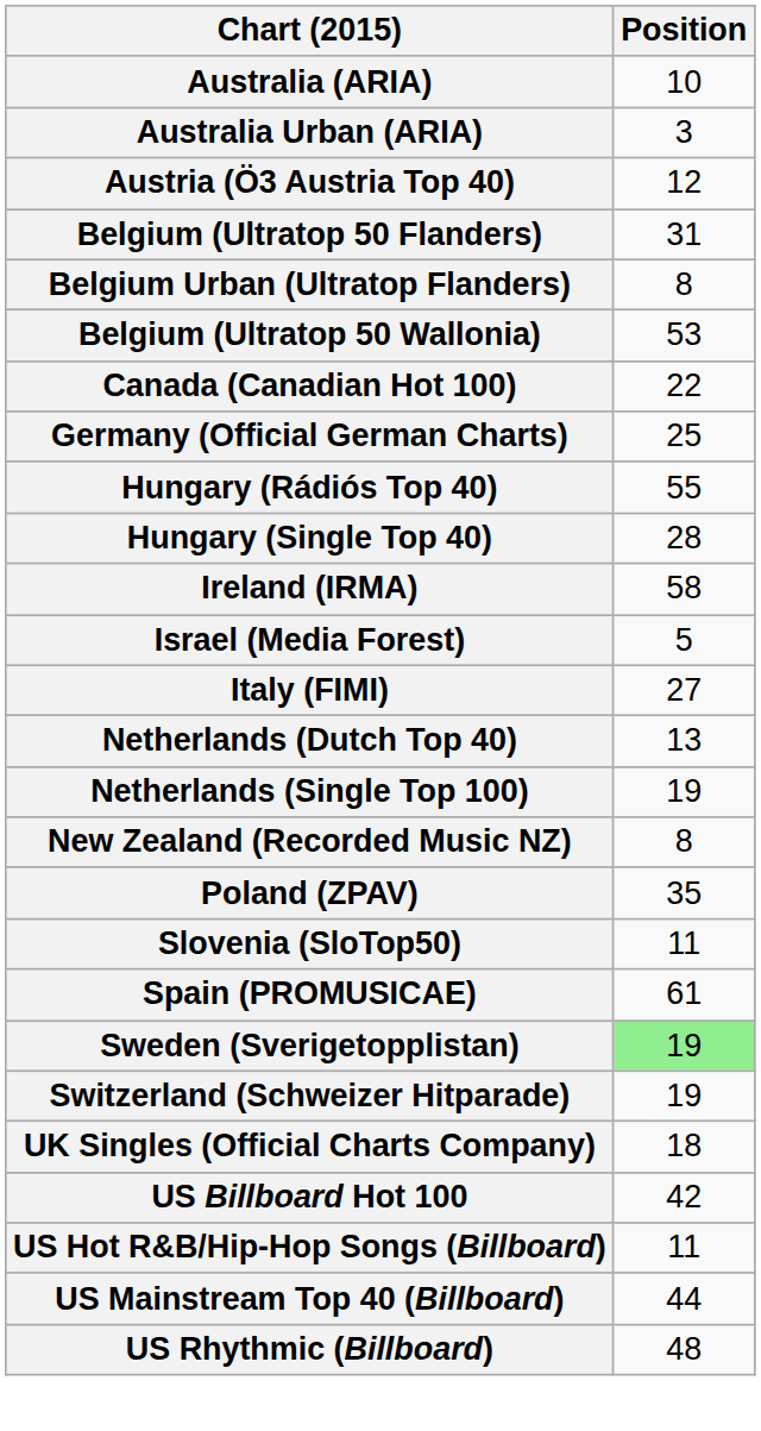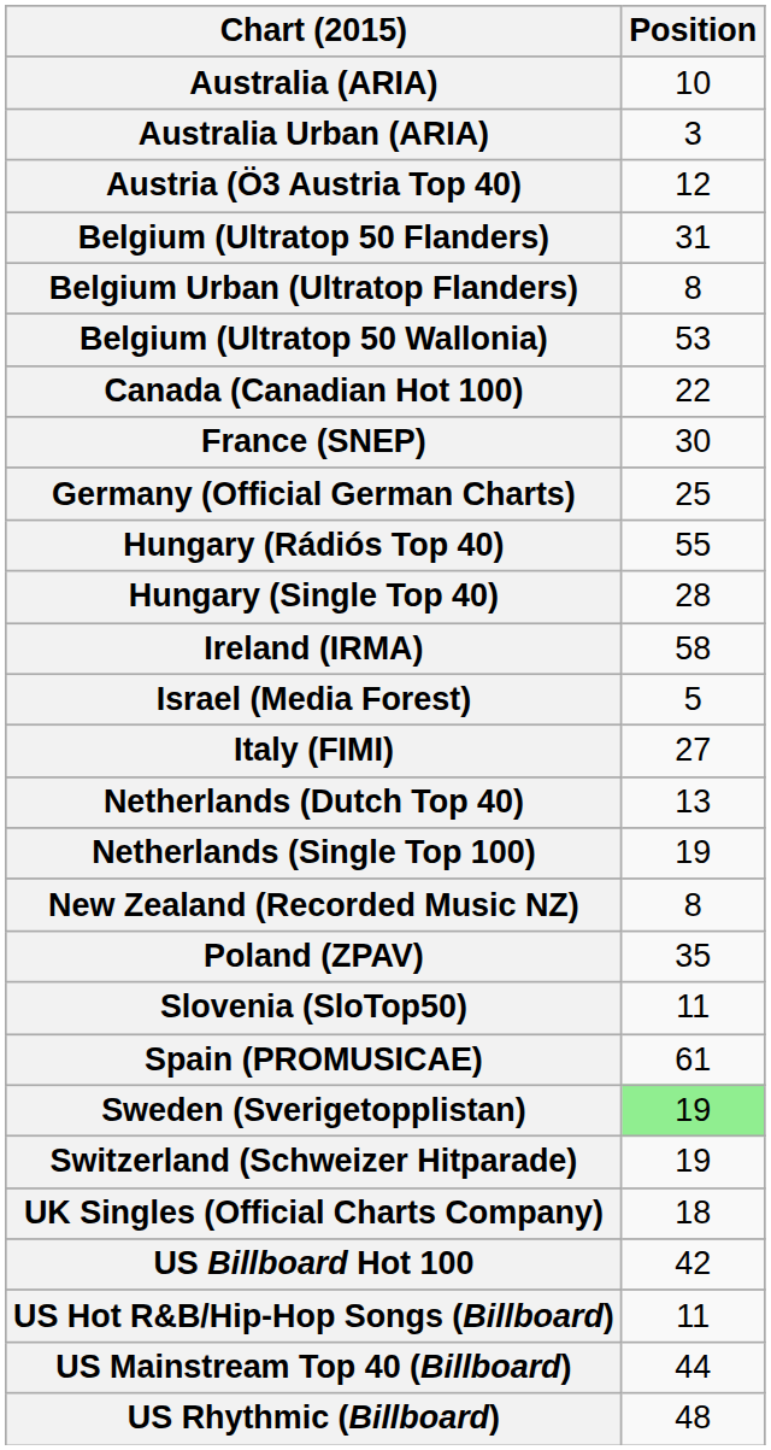+ row: France (SNEP) | 30
